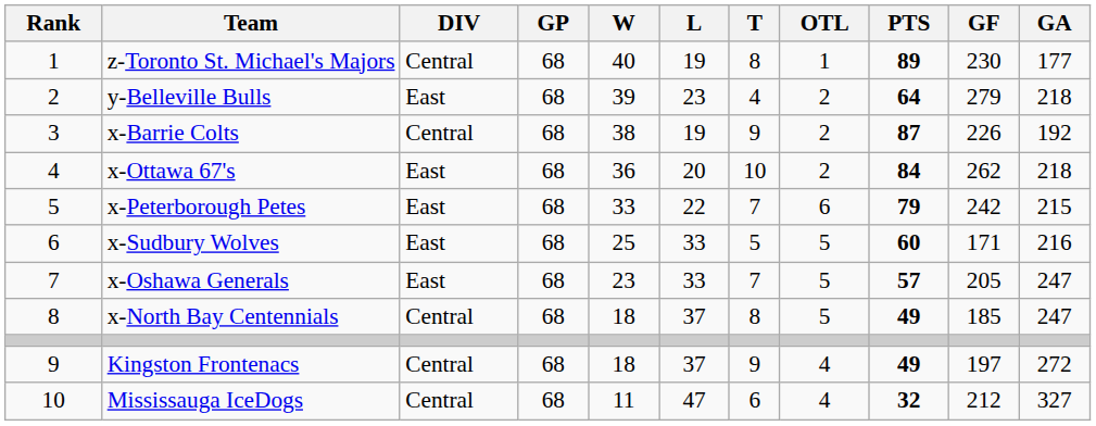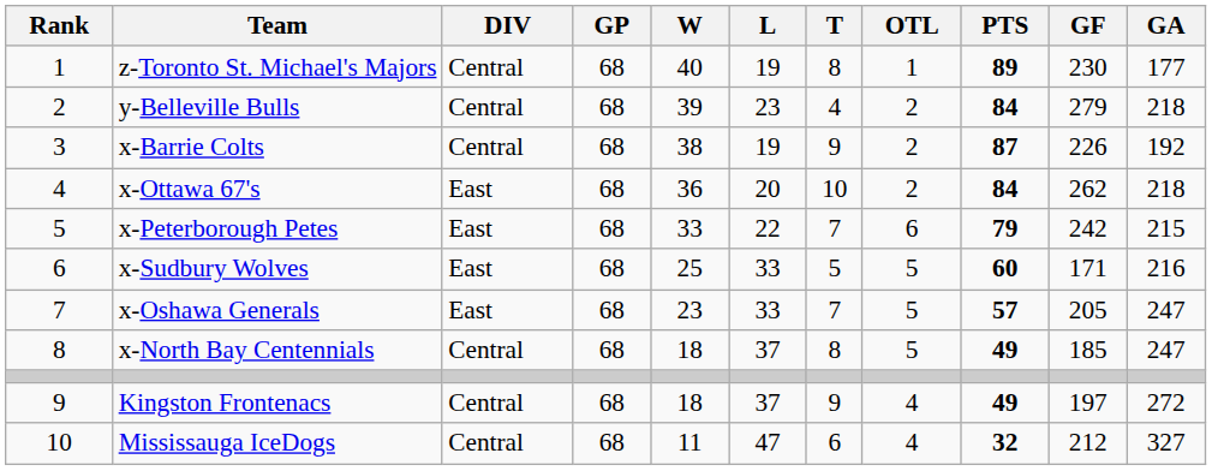y-Belleville Bulls | DIV: East -> Central
y-Belleville Bulls | PTS: 64 -> 84
